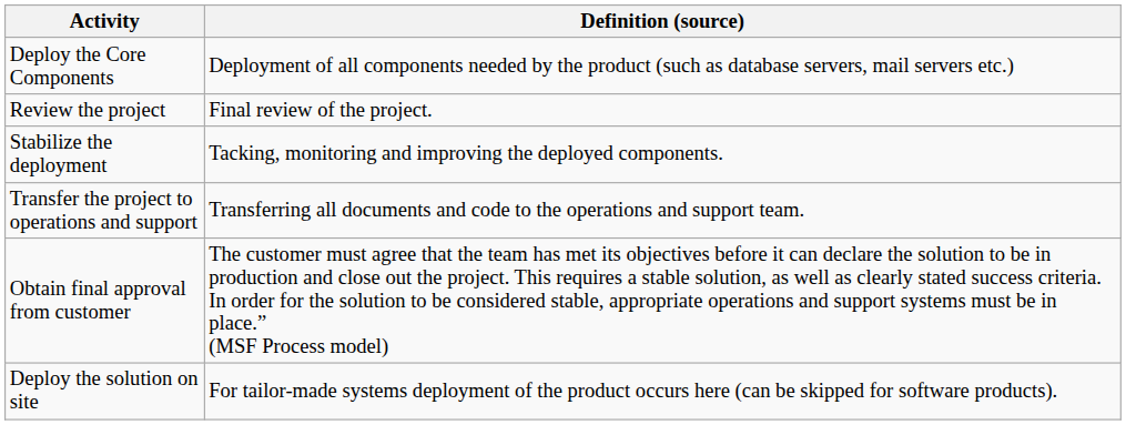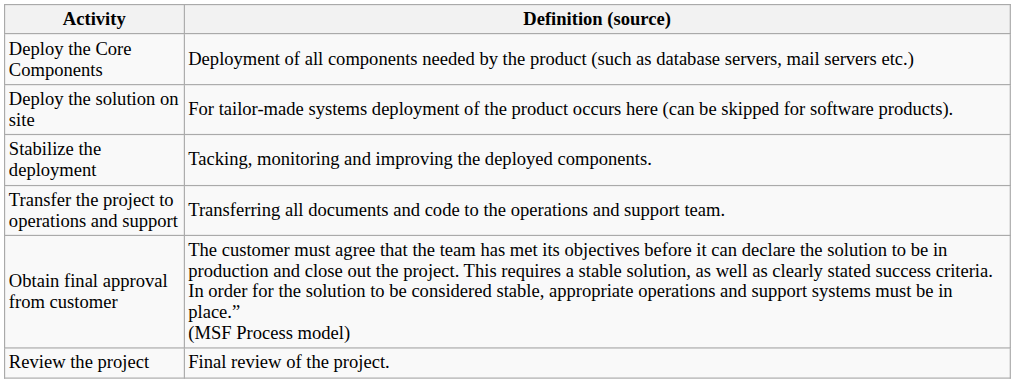rows swapped: Deploy the solution on site <-> Review the project
